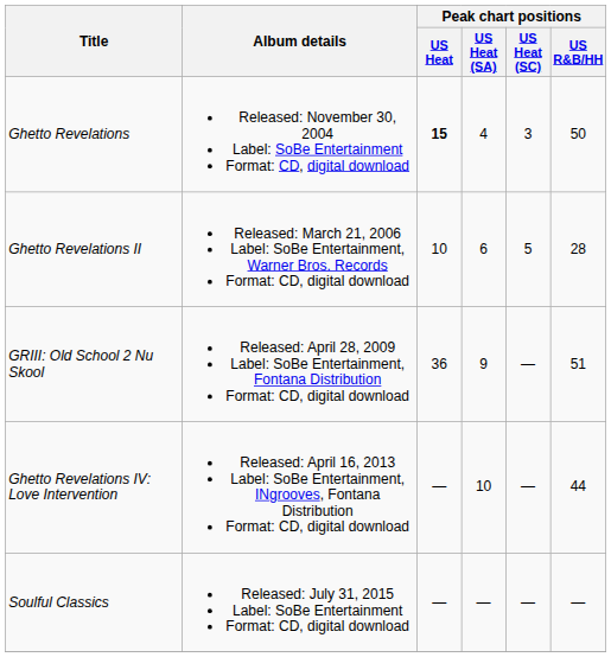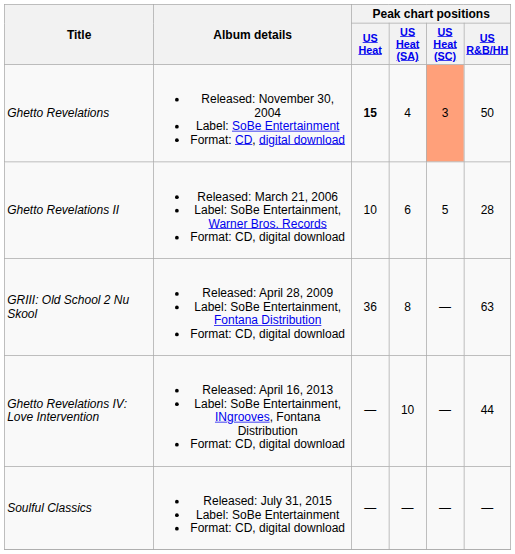Ghetto Revelations | Peak chart positions / US Heat (SC): no background -> lightsalmon background
GRIII: Old School 2 Nu Skool | Peak chart positions / US Heat (SA): 9 -> 8
GRIII: Old School 2 Nu Skool | Peak chart positions / US R&B/HH: 51 -> 63
